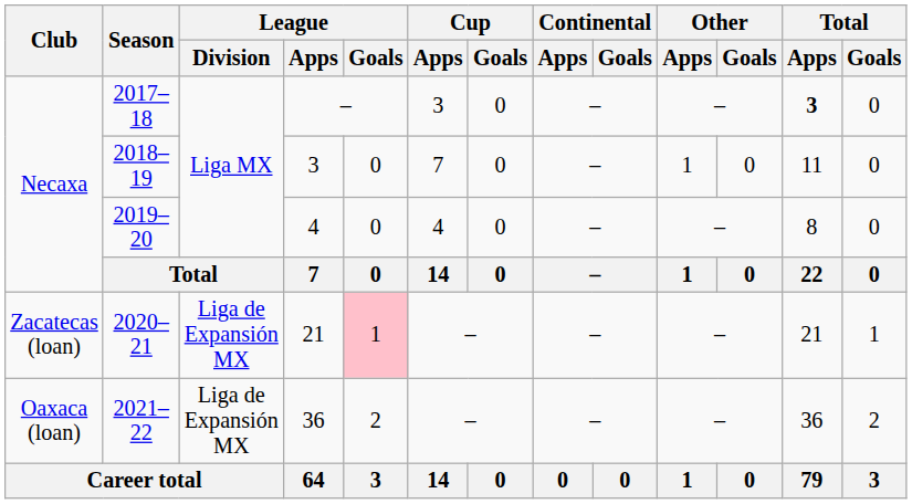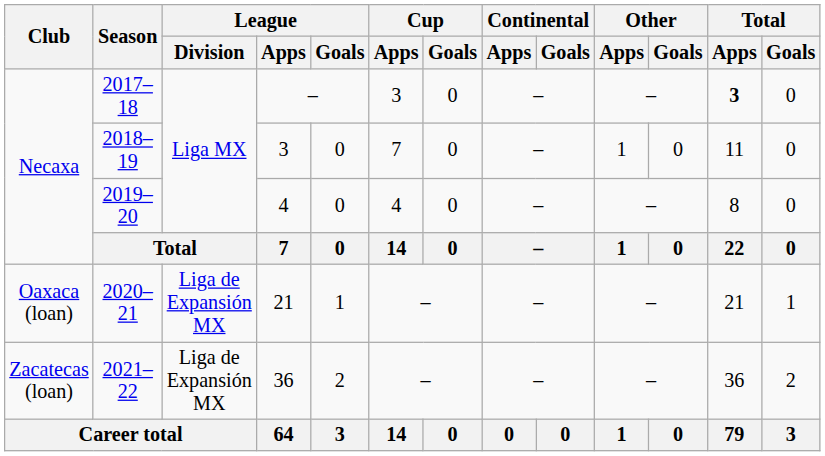2020–21 | Club: Zacatecas (loan) -> Oaxaca (loan)
2020–21 | League / Goals: pink background -> no background
2021–22 | Club: Oaxaca (loan) -> Zacatecas (loan)
